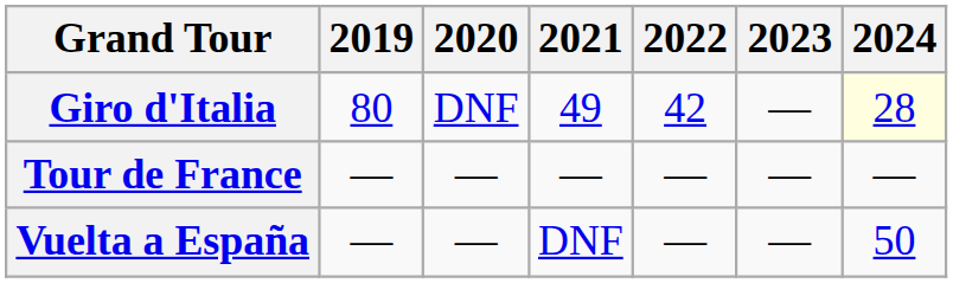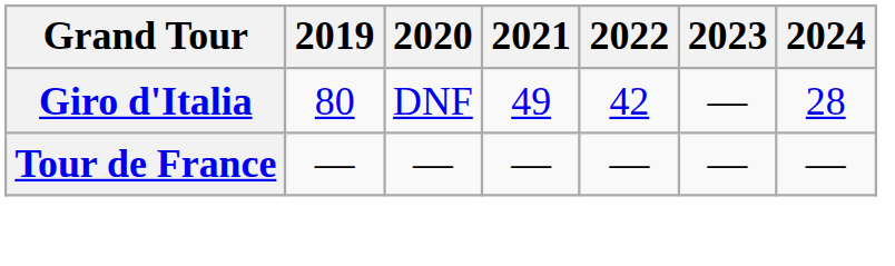Giro d'Italia | 2024: lightyellow background -> no background
- row: Vuelta a España | — | — | DNF | — | — | 50
